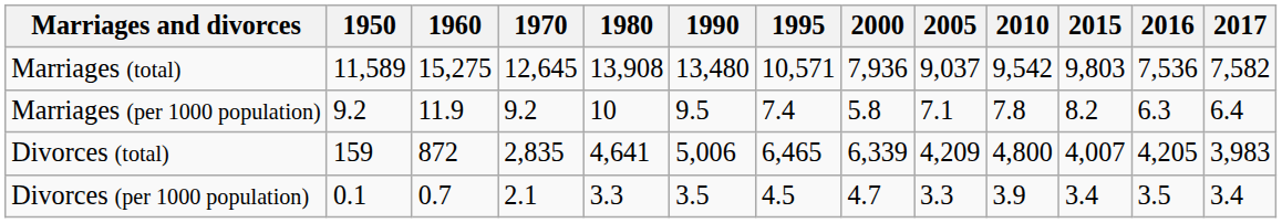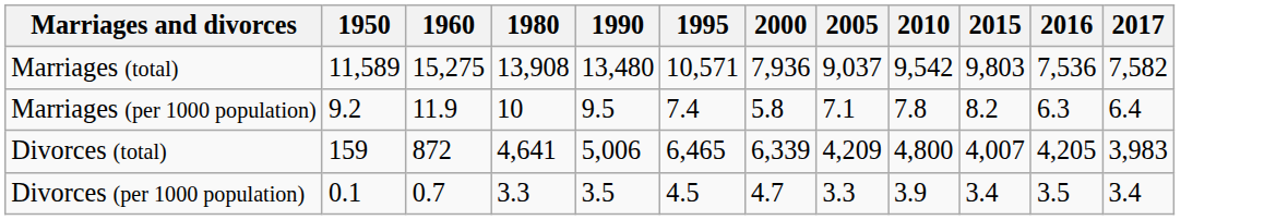- column: 1970 | 12,645 | 9.2 | 2,835 | 2.1
